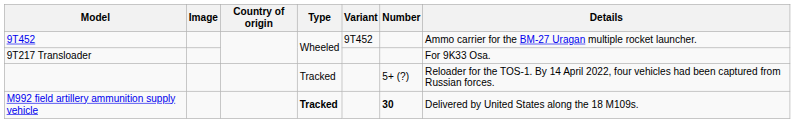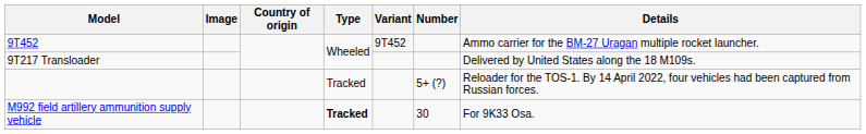9T217 Transloader | Details: For 9K33 Osa. -> Delivered by United States along the 18 M109s.
M992 field artillery ammunition supply vehicle | Number: bold -> normal
M992 field artillery ammunition supply vehicle | Details: Delivered by United States along the 18 M109s. -> For 9K33 Osa.
